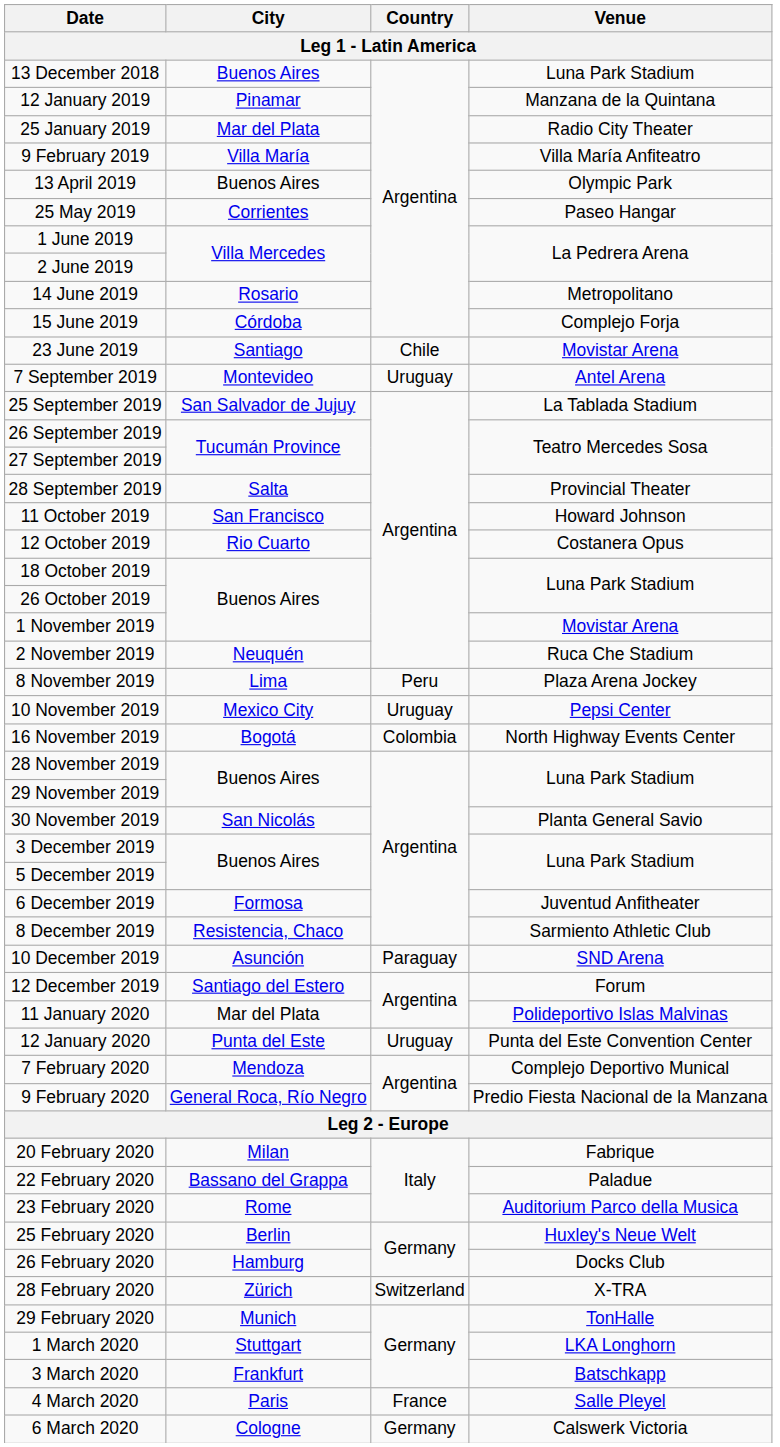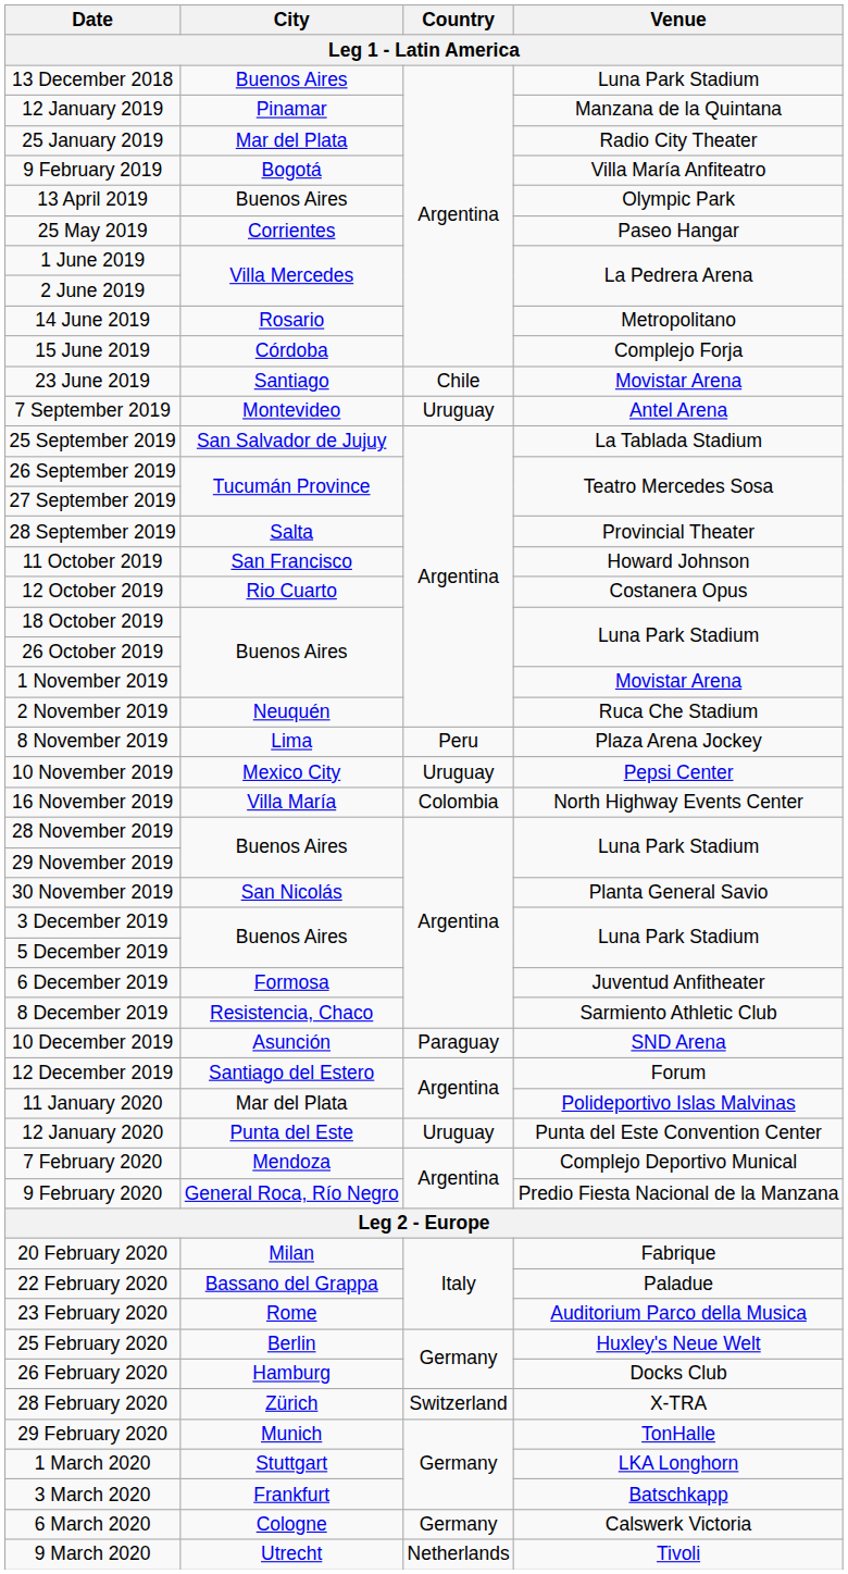9 February 2019 | City: Villa María -> Bogotá
16 November 2019 | City: Bogotá -> Villa María
- row: 4 March 2020 | Paris | France | Salle Pleyel
+ row: 9 March 2020 | Utrecht | Netherlands | Tivoli
